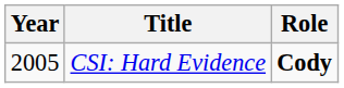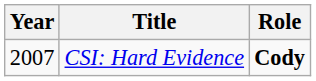CSI: Hard Evidence | Year: 2005 -> 2007
